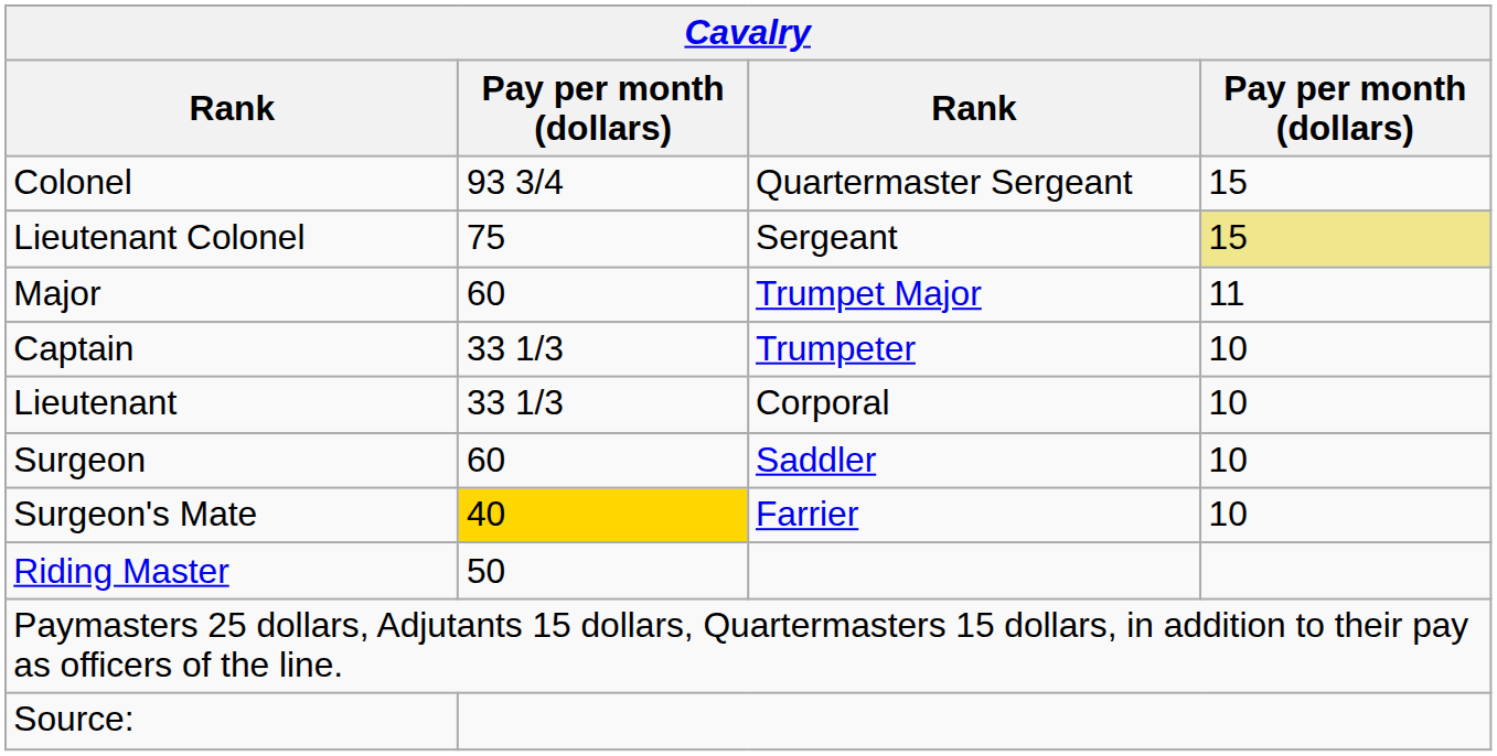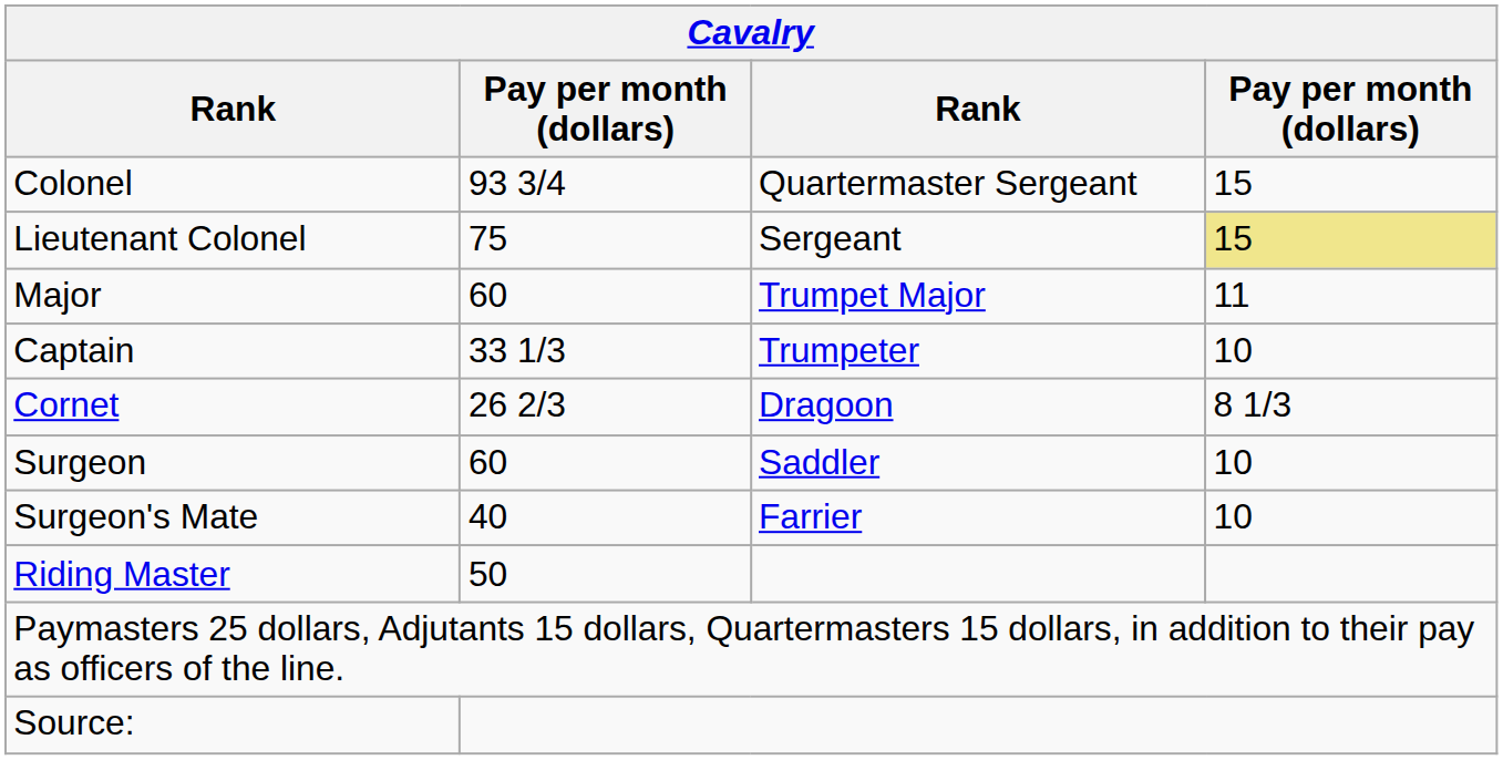- row: Lieutenant | 33 1/3 | Corporal | 10
+ row: Cornet | 26 2/3 | Dragoon | 8 1/3
Surgeon's Mate | column 2: gold background -> no background
